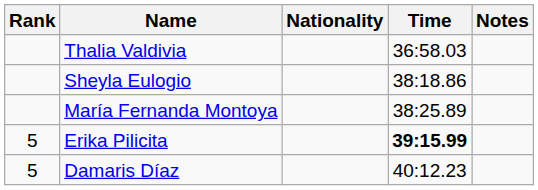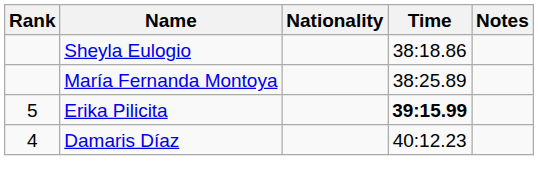- row: Thalia Valdivia | 36:58.03
Damaris Díaz | Rank: 5 -> 4
